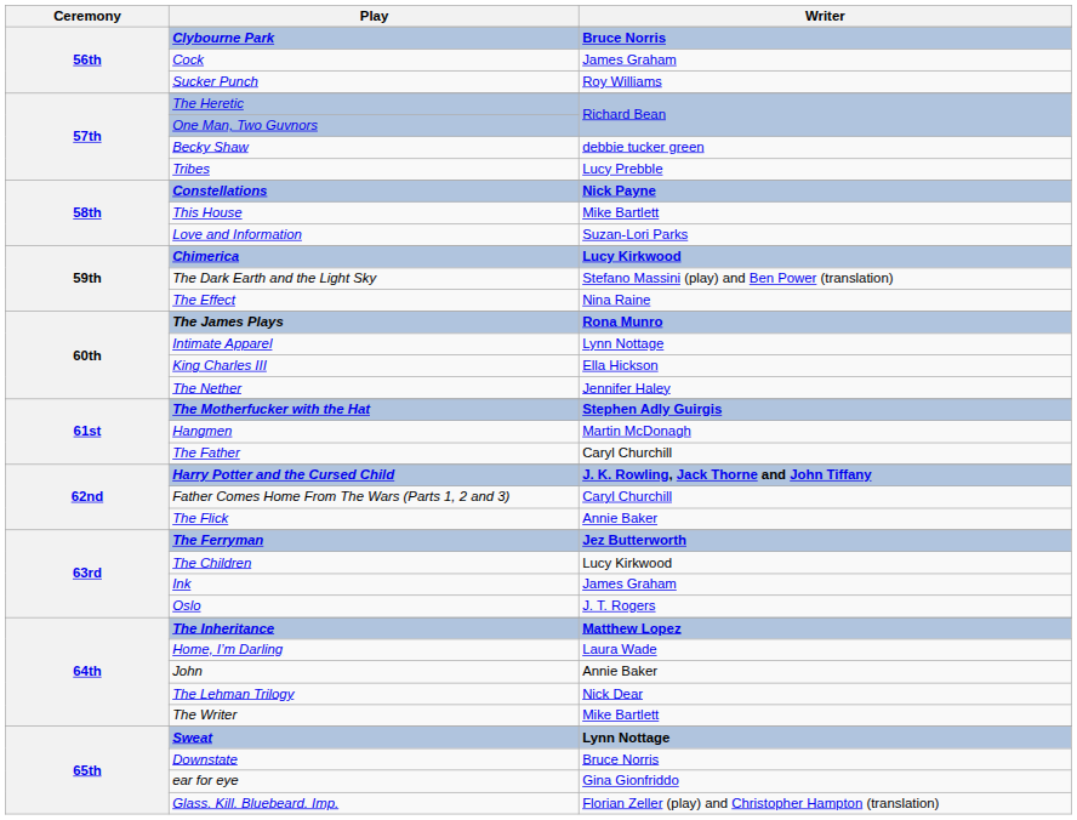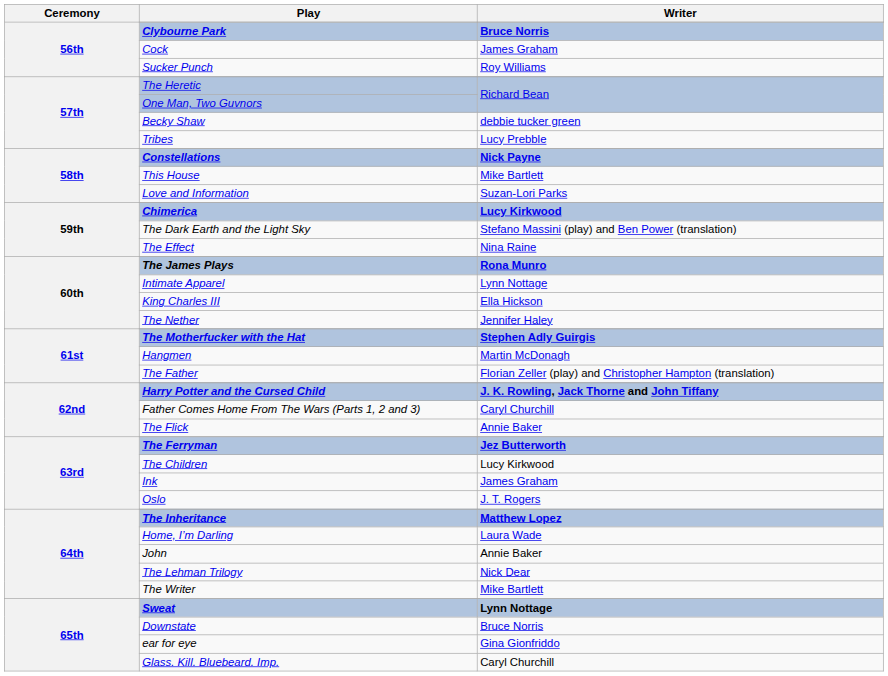The Father | Writer: Caryl Churchill -> Florian Zeller (play) and Christopher Hampton (translation)
Glass. Kill. Bluebeard. Imp. | Writer: Florian Zeller (play) and Christopher Hampton (translation) -> Caryl Churchill
